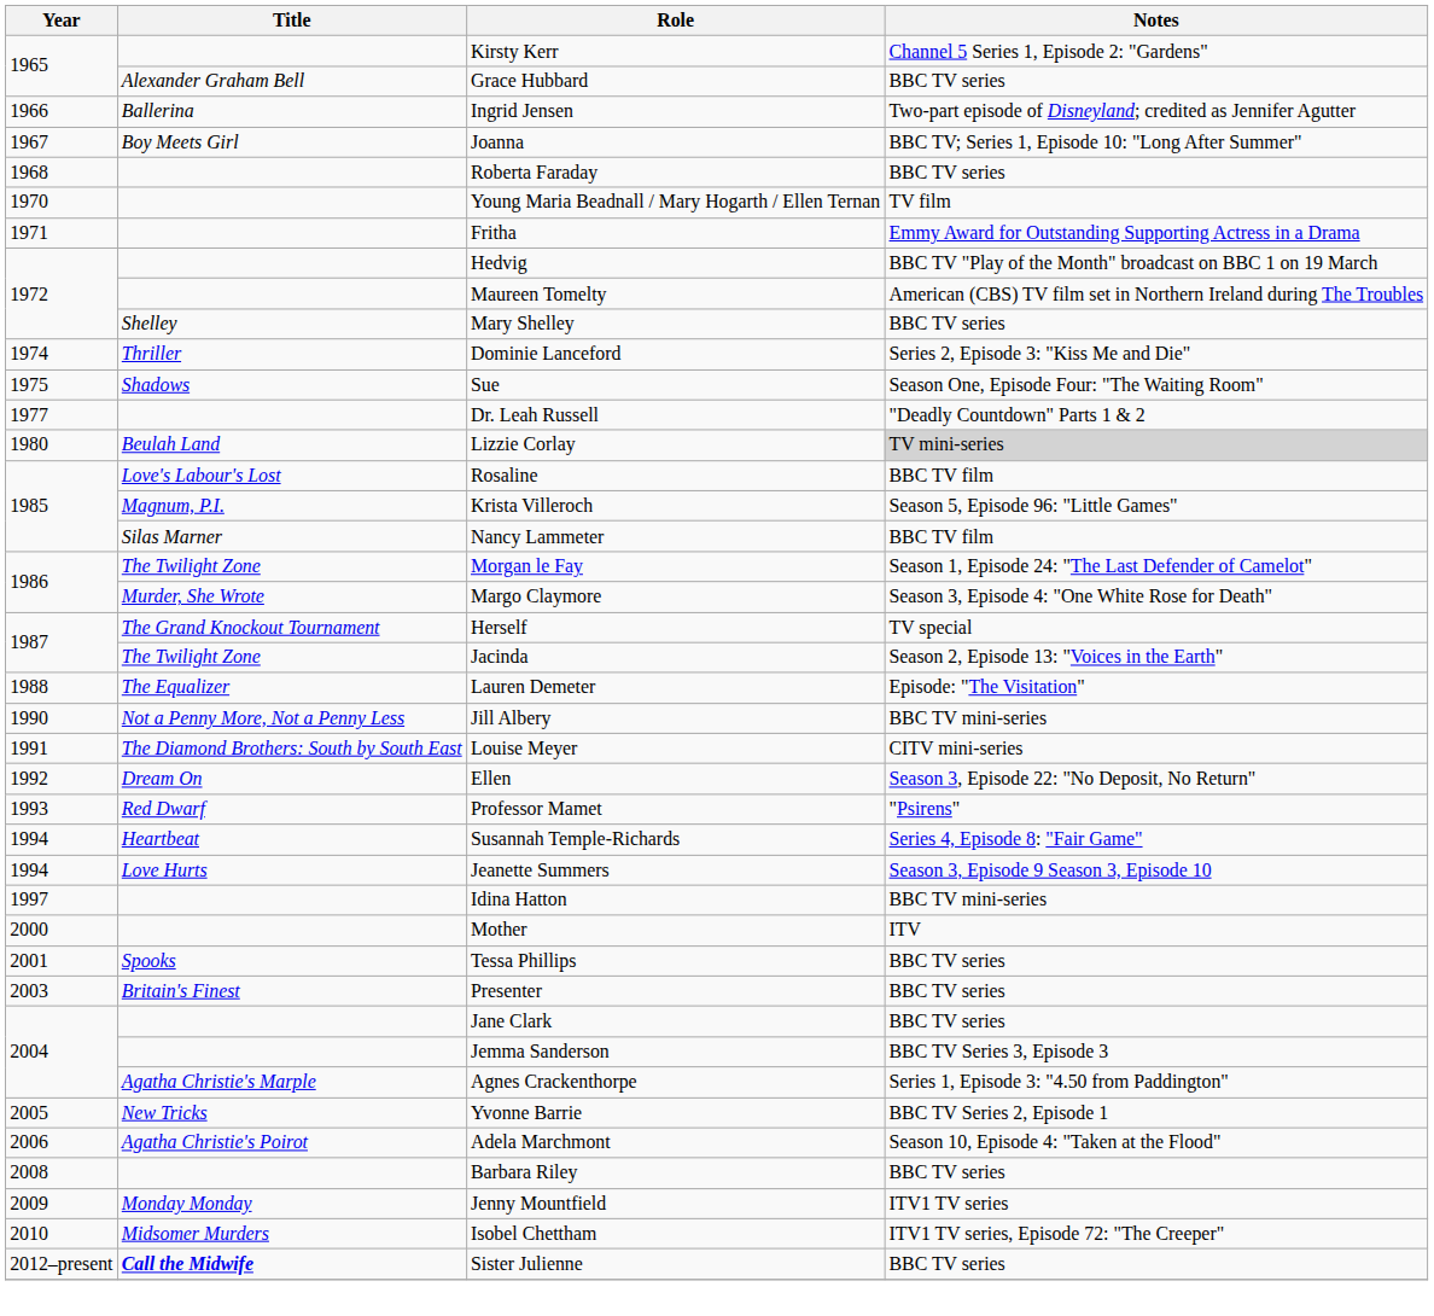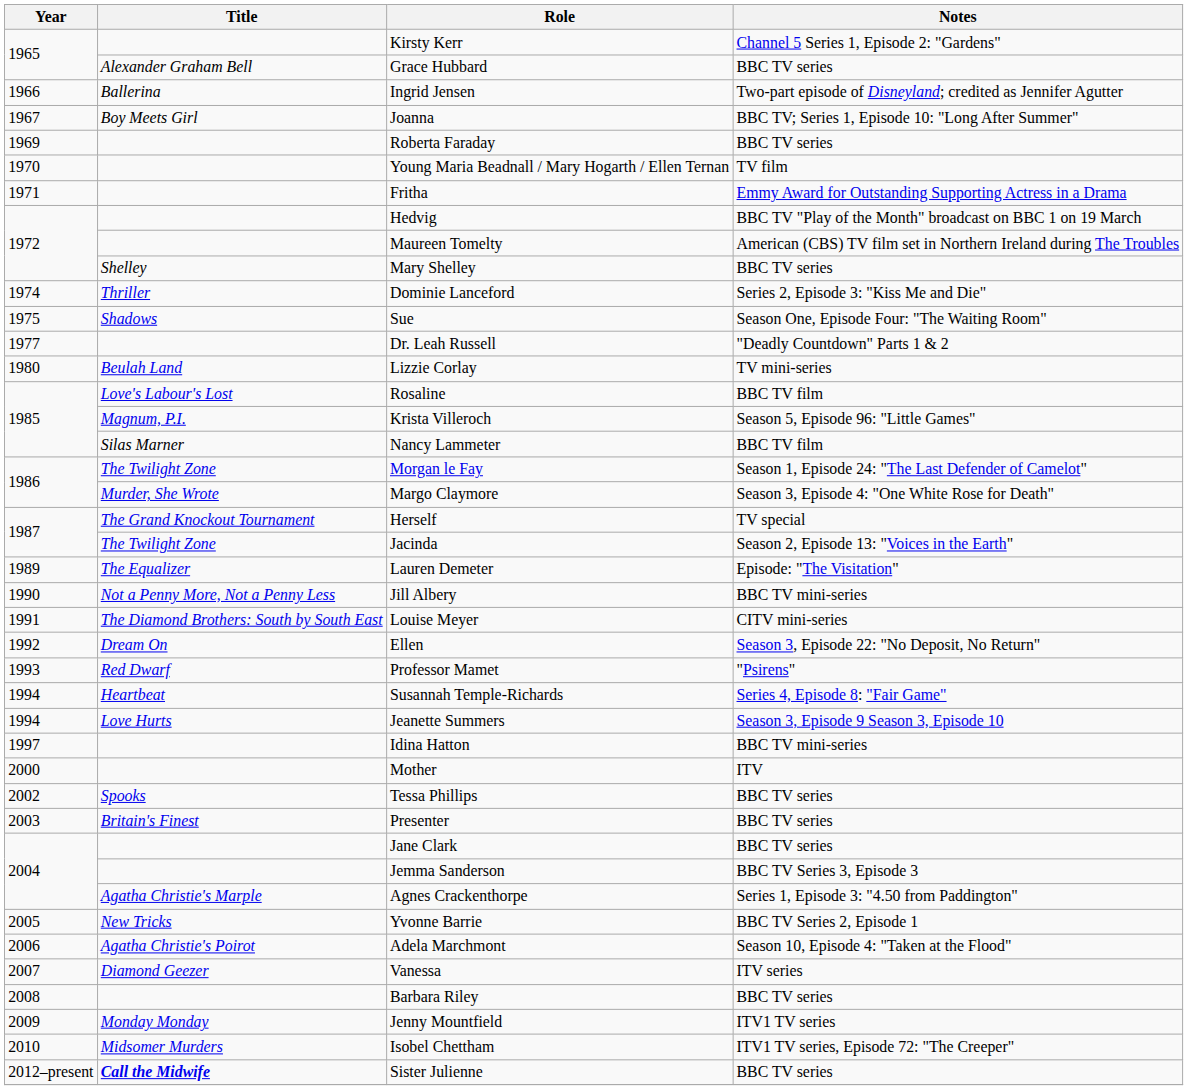Roberta Faraday | Year: 1968 -> 1969
Lizzie Corlay | Notes: lightgrey background -> no background
Lauren Demeter | Year: 1988 -> 1989
Tessa Phillips | Year: 2001 -> 2002
+ row: 2007 | Diamond Geezer | Vanessa | ITV series
